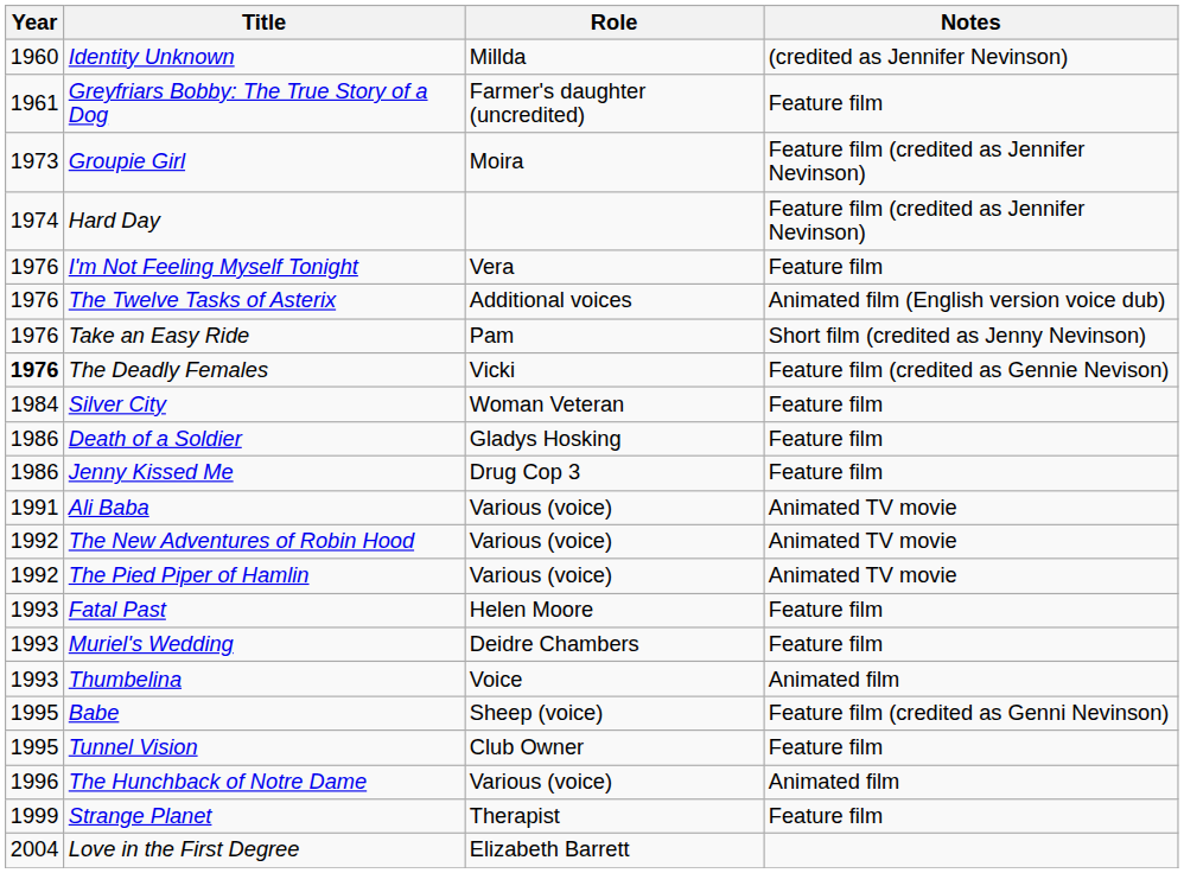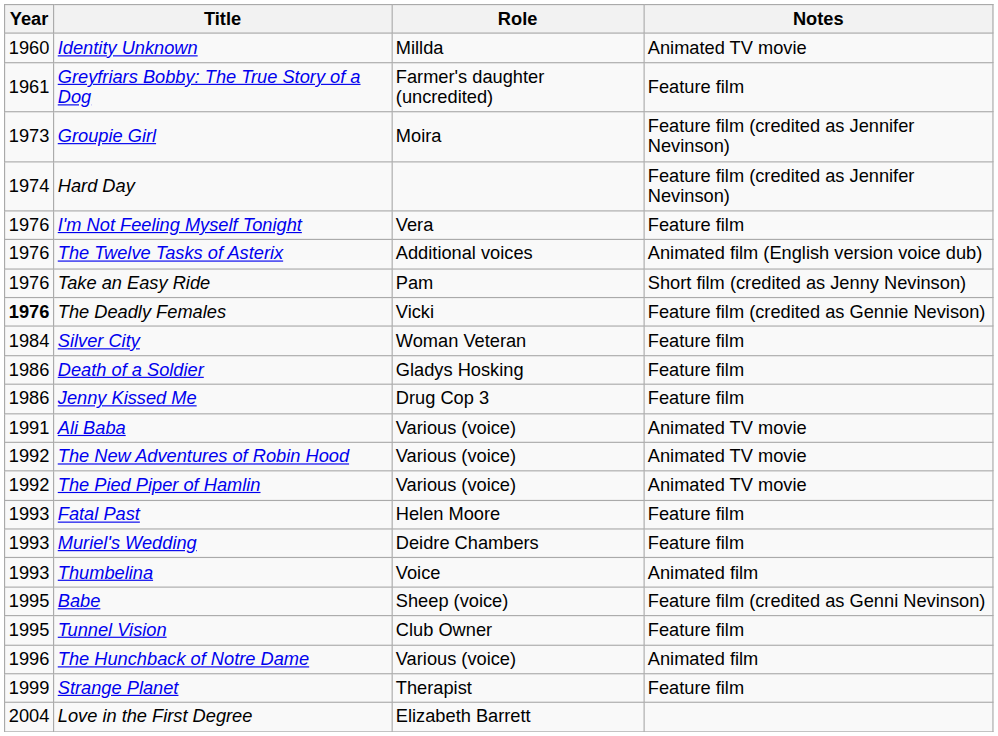Identity Unknown | Notes: (credited as Jennifer Nevinson) -> Animated TV movie
